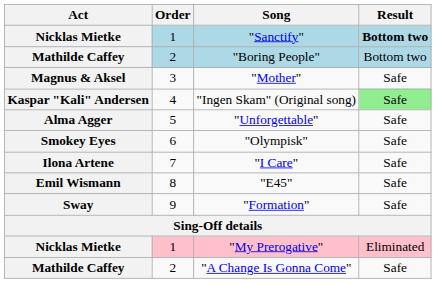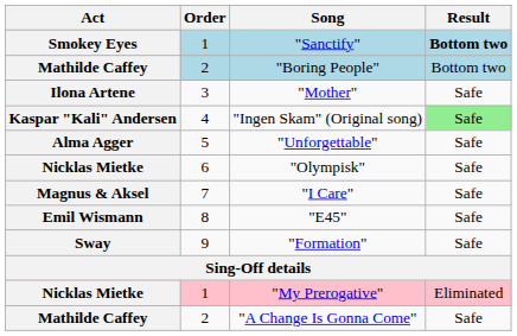"Sanctify" | Act: Nicklas Mietke -> Smokey Eyes
"Mother" | Act: Magnus & Aksel -> Ilona Artene
"Olympisk" | Act: Smokey Eyes -> Nicklas Mietke
"I Care" | Act: Ilona Artene -> Magnus & Aksel
